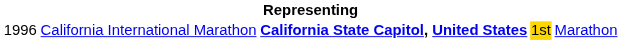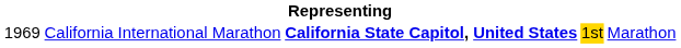California International Marathon | column 1: 1996 -> 1969
